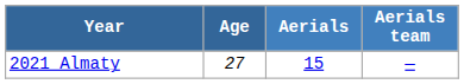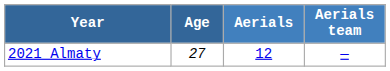2021 Almaty | Aerials: 15 -> 12
